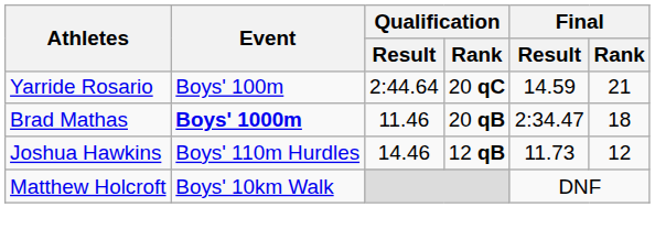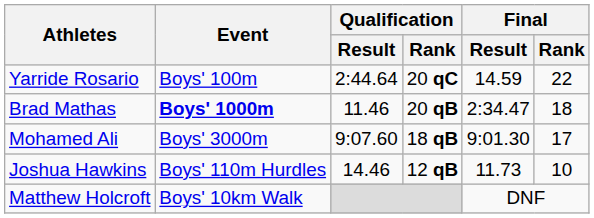Yarride Rosario | Final / Rank: 21 -> 22
+ row: Mohamed Ali | Boys' 3000m | 9:07.60 | 18 qB | 9:01.30 | 17
Joshua Hawkins | Final / Rank: 12 -> 10
